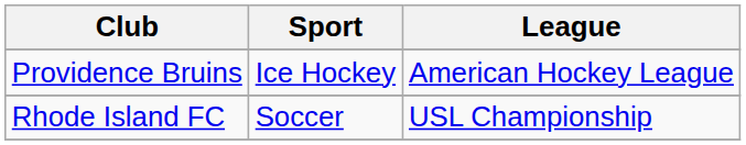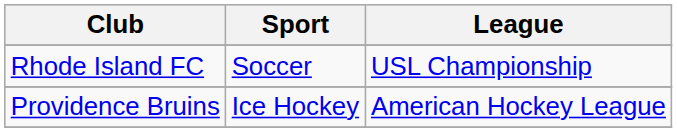rows swapped: Providence Bruins <-> Rhode Island FC
